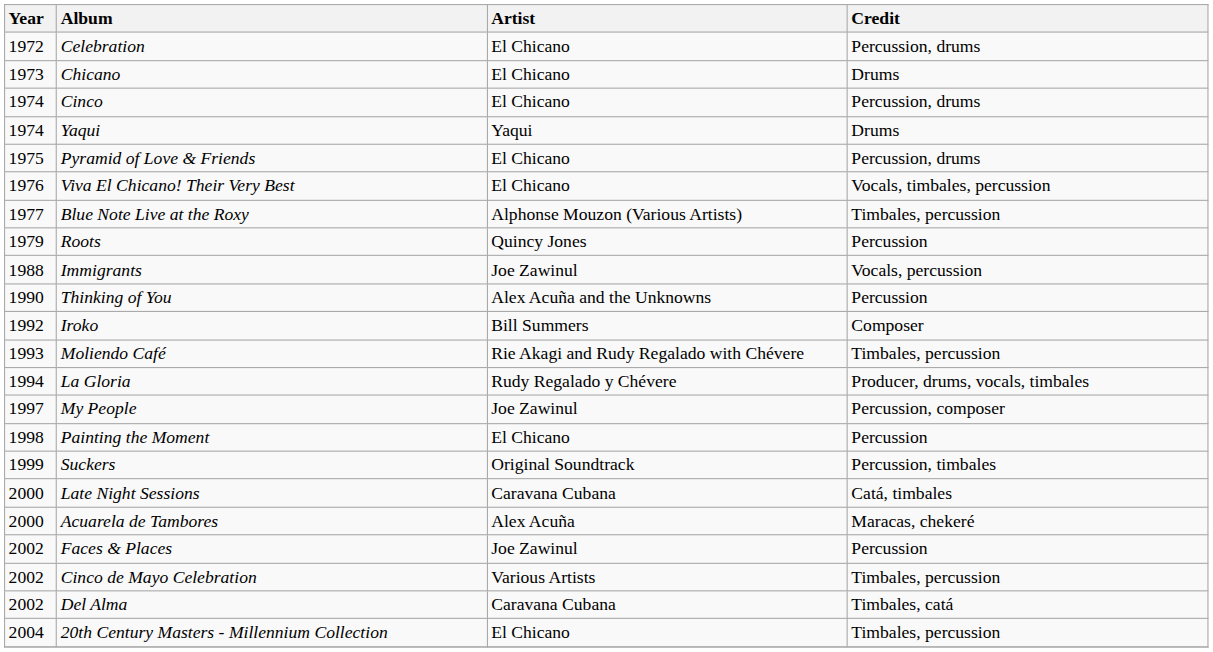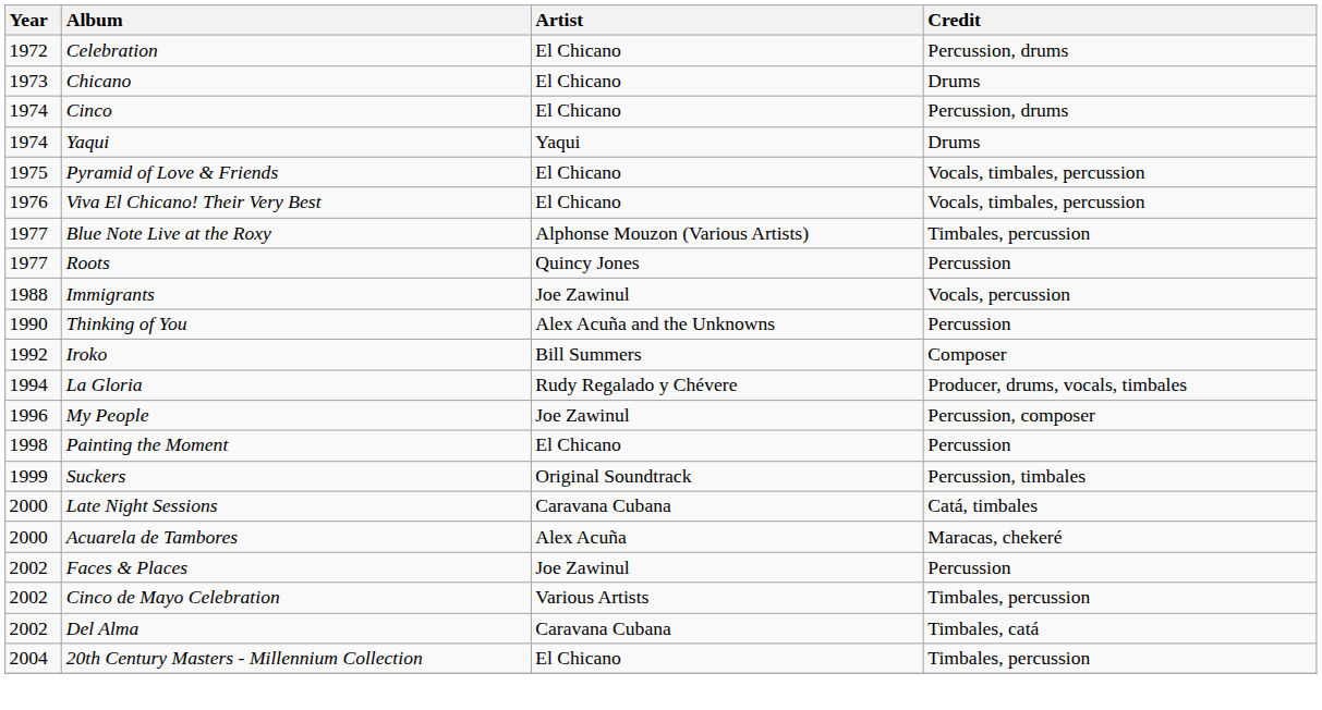Pyramid of Love & Friends | Credit: Percussion, drums -> Vocals, timbales, percussion
Roots | Year: 1979 -> 1977
- row: 1993 | Moliendo Café | Rie Akagi and Rudy Regalado with Chévere | Timbales, percussion
My People | Year: 1997 -> 1996
